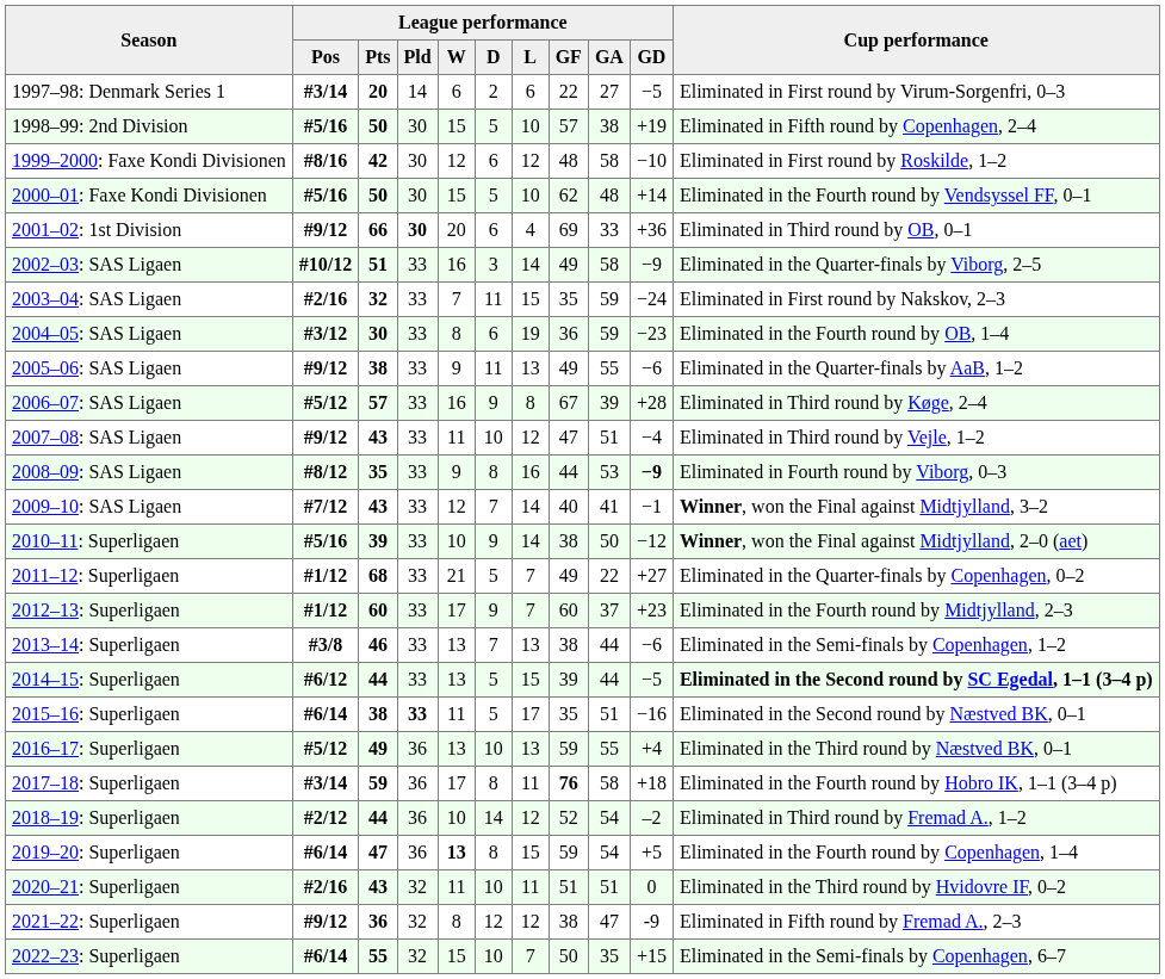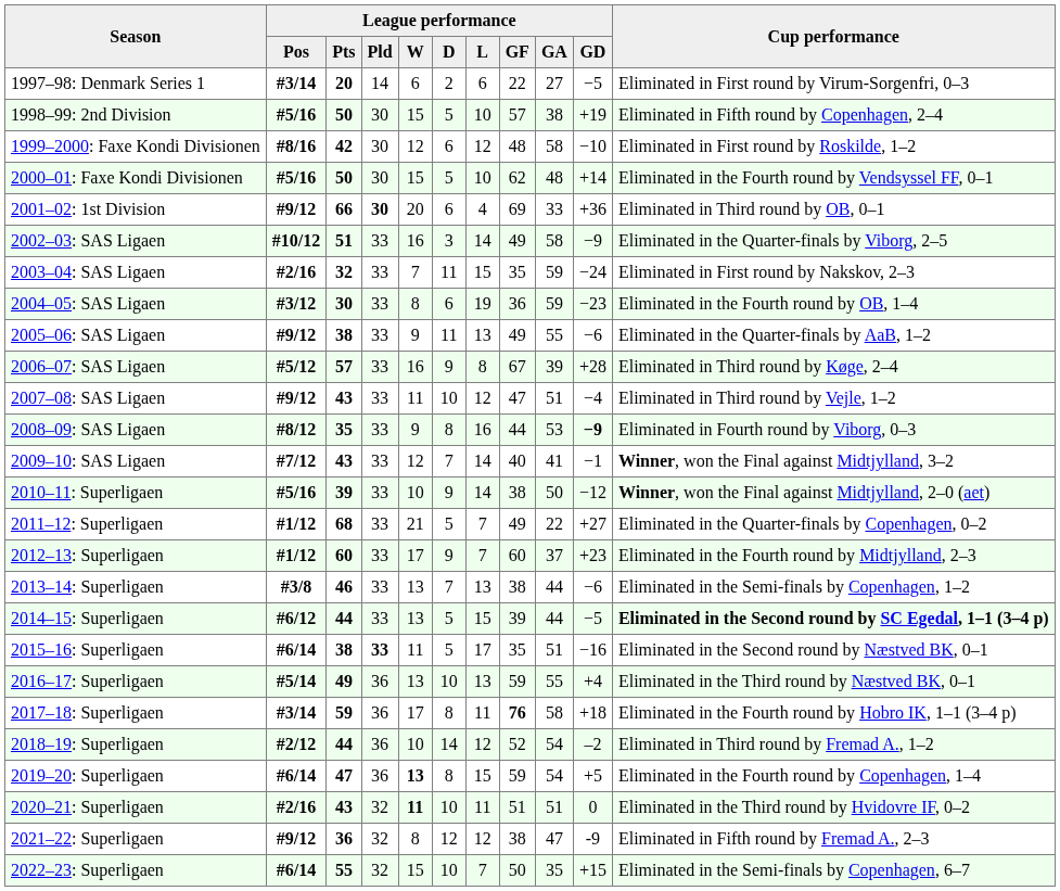2016–17: Superligaen | League performance / Pos: #5/12 -> #5/14
2020–21: Superligaen | League performance / W: normal -> bold
